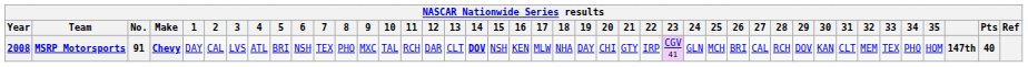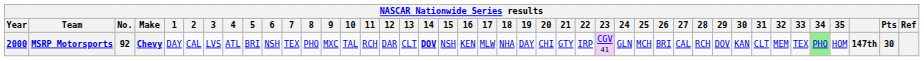MSRP Motorsports | Year: 2008 -> 2000
MSRP Motorsports | No.: 91 -> 92
MSRP Motorsports | 34: no background -> lightgreen background
MSRP Motorsports | Pts: 40 -> 30
